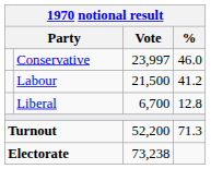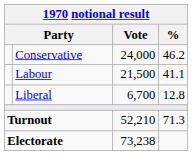Conservative | Vote: 23,997 -> 24,000
Conservative | %: 46.0 -> 46.2
Labour | %: 41.2 -> 41.1
Turnout | Vote: 52,200 -> 52,210
